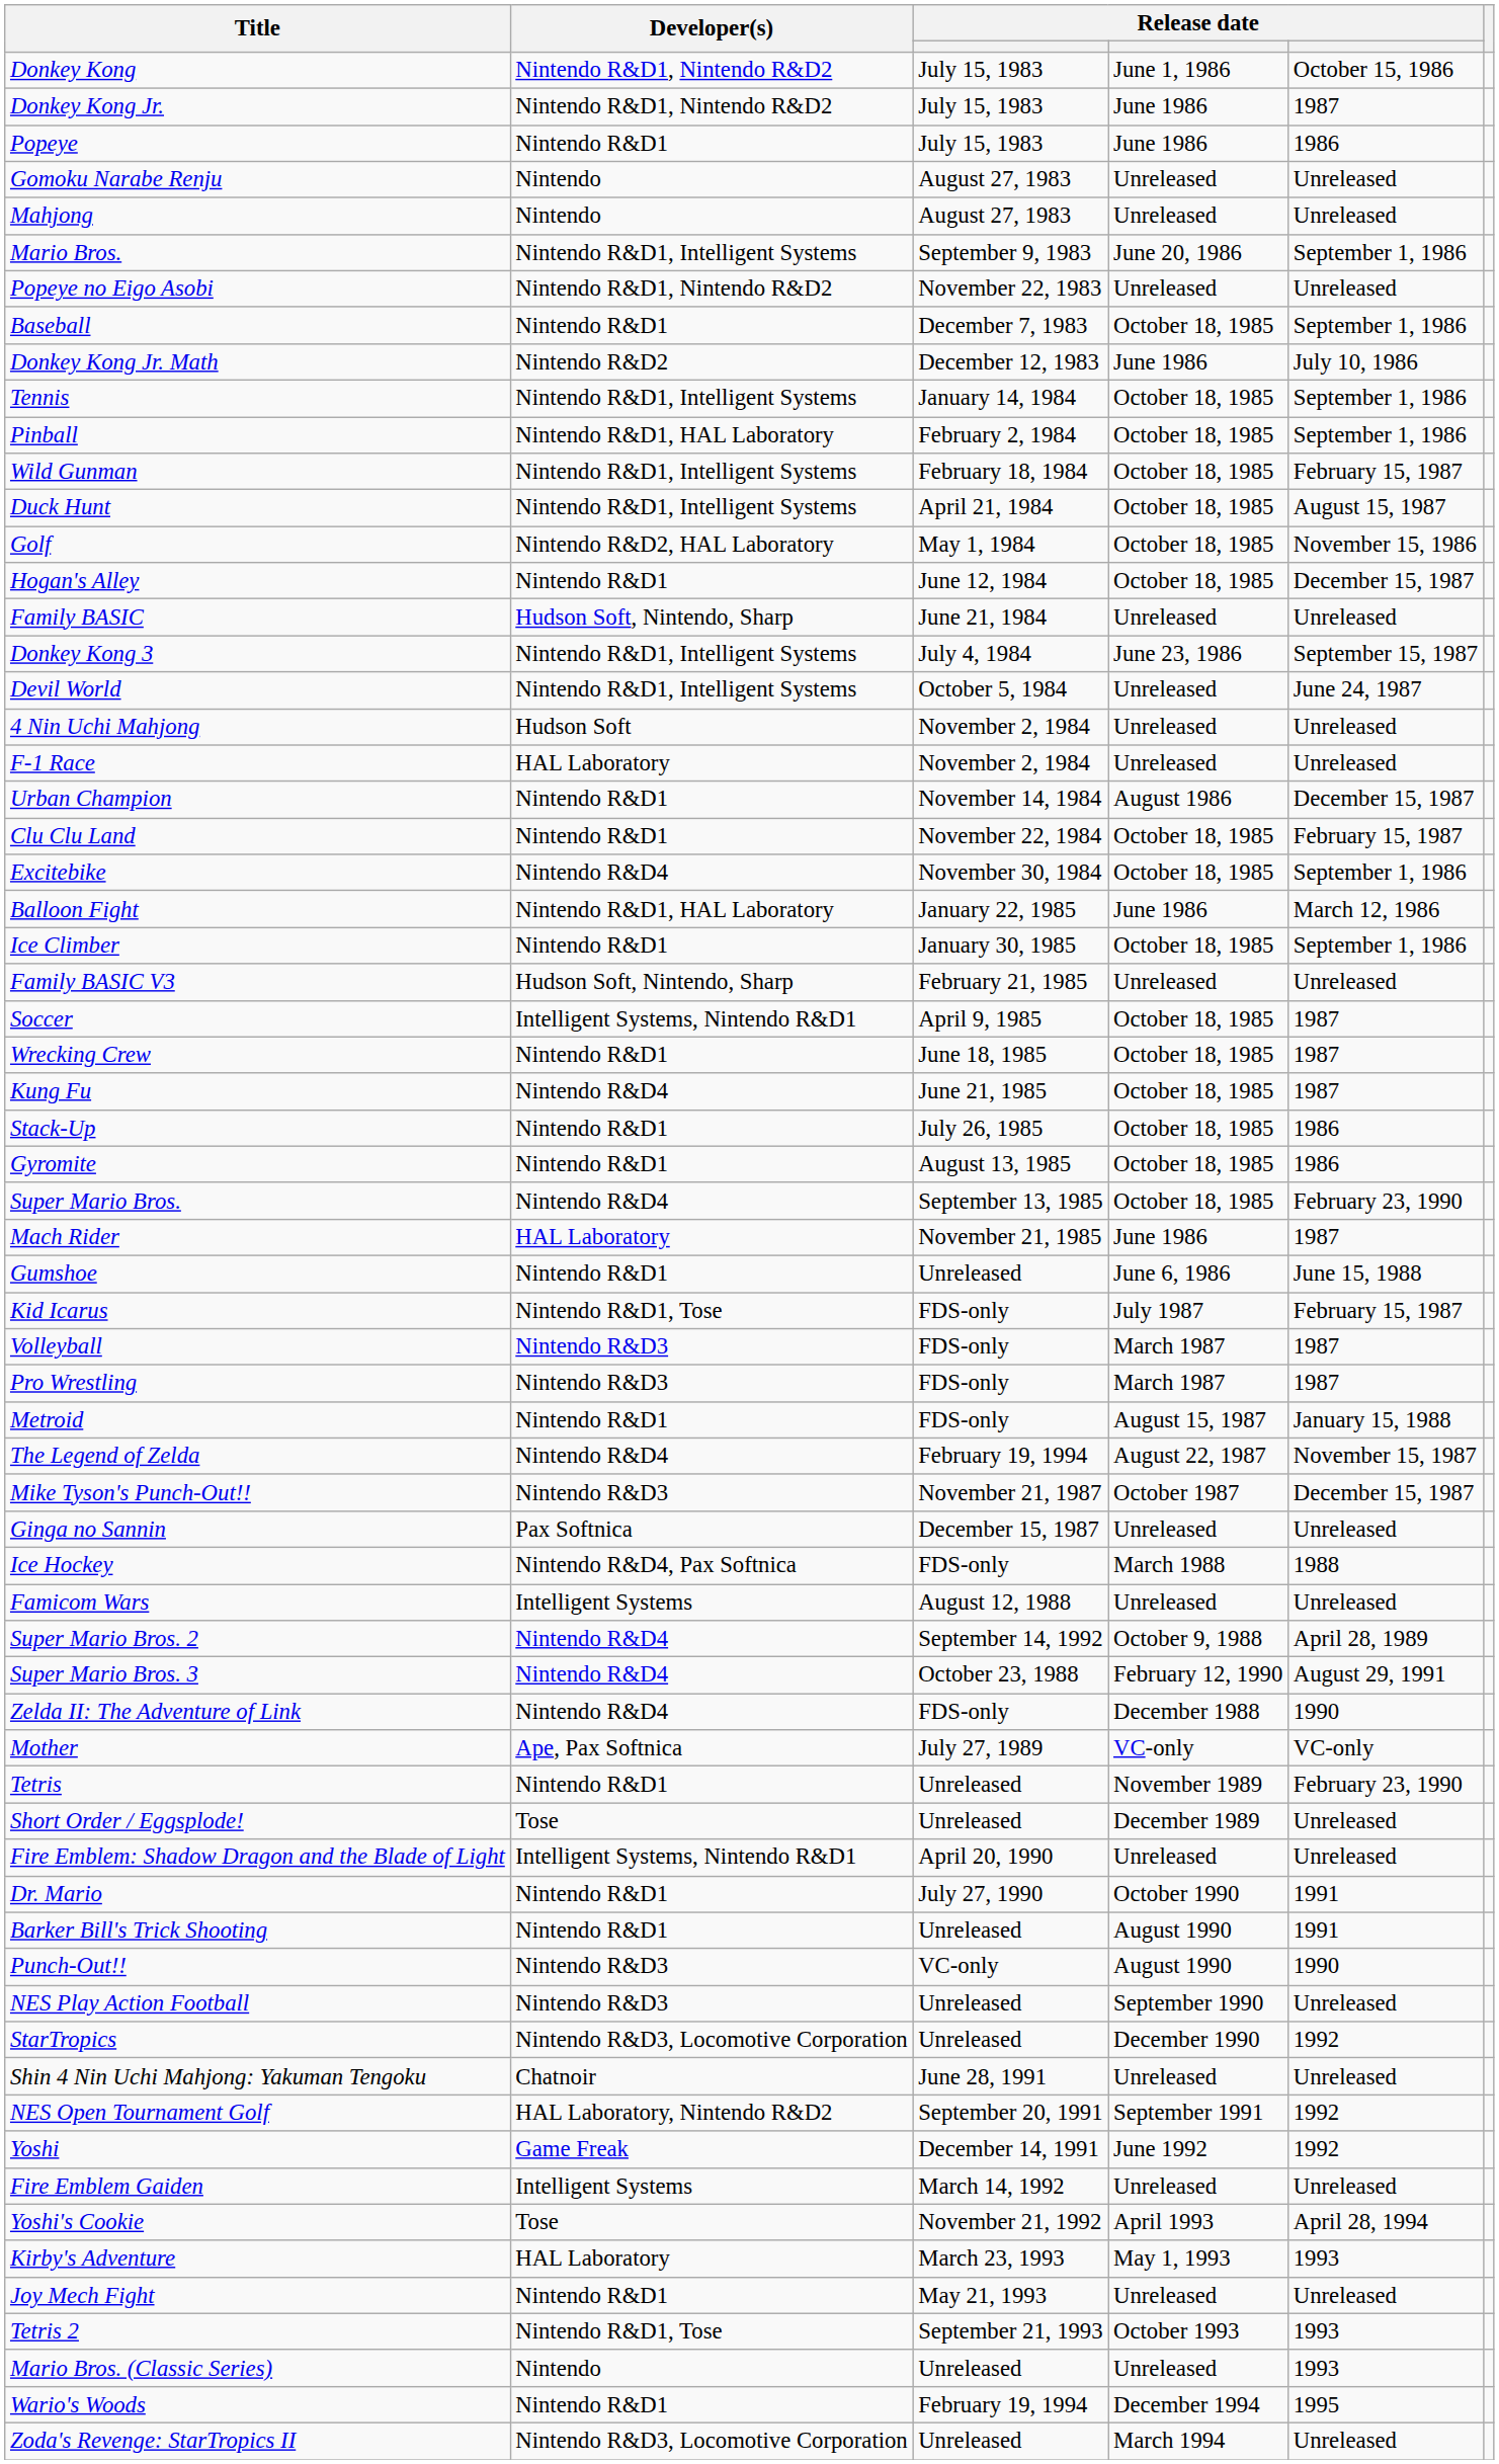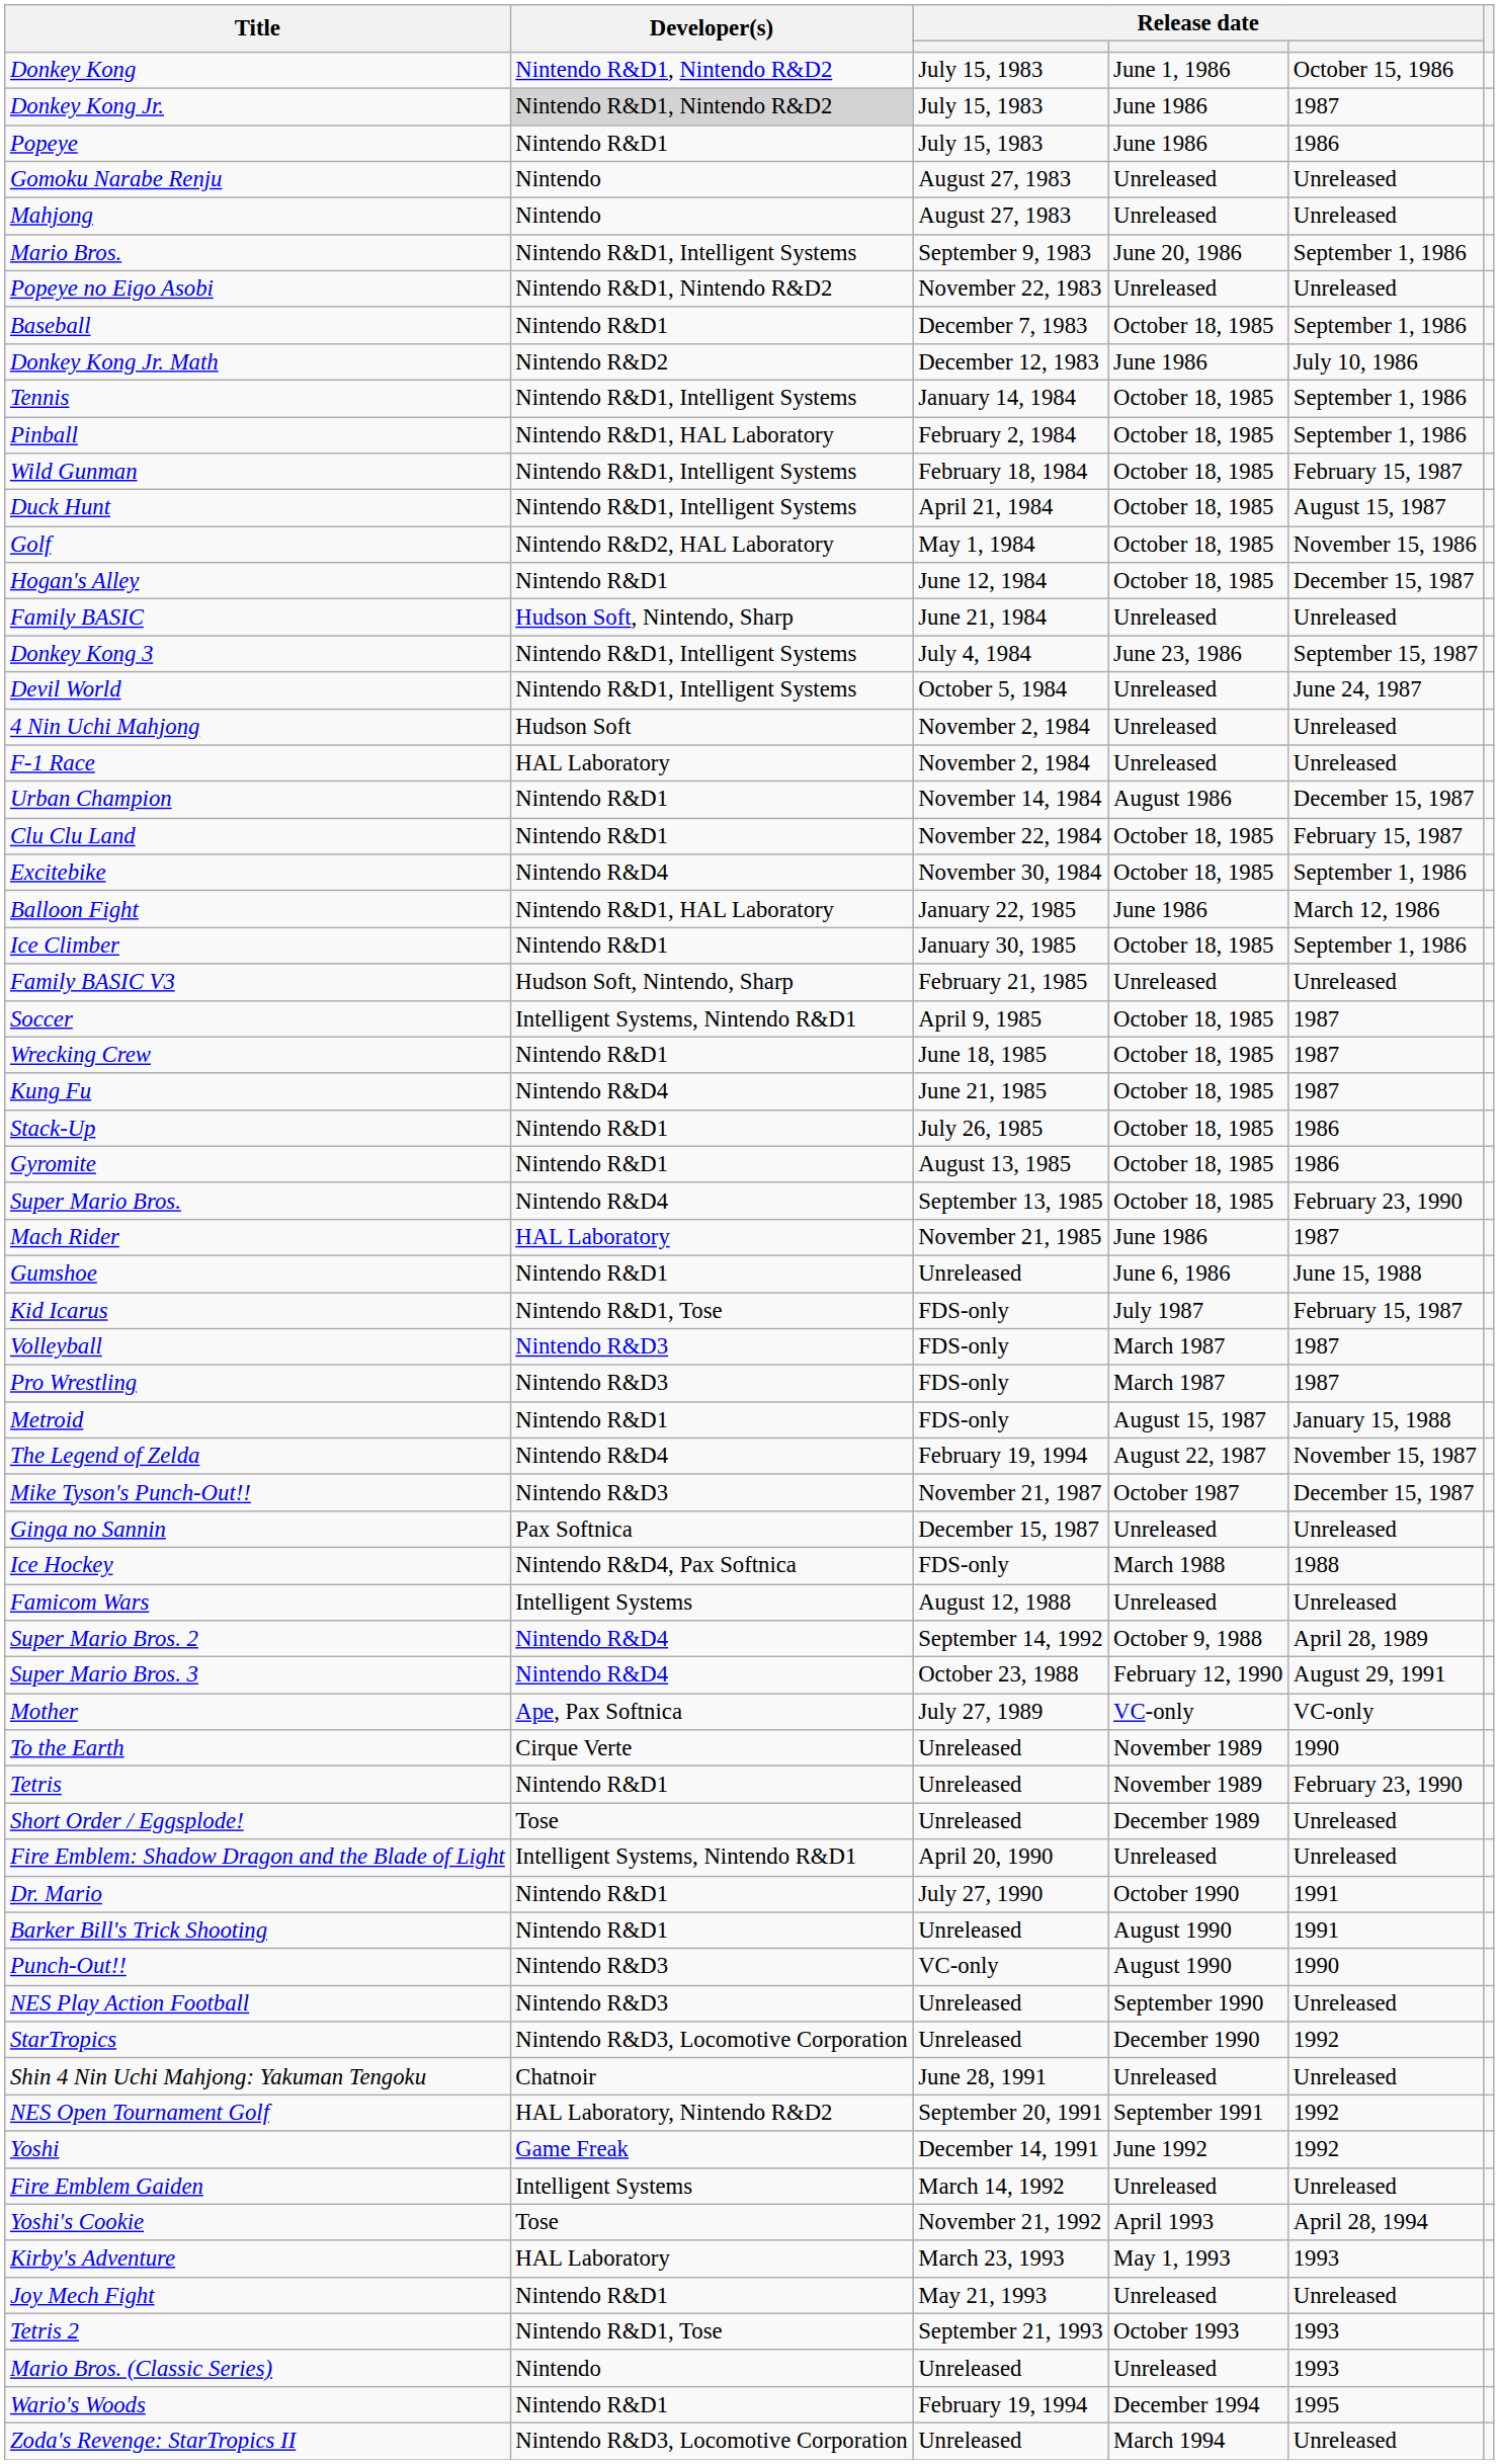Donkey Kong Jr. | Developer(s): no background -> lightgrey background
- row: Zelda II: The Adventure of Link | Nintendo R&D4 | FDS-only | December 1988 | 1990
+ row: To the Earth | Cirque Verte | Unreleased | November 1989 | 1990
